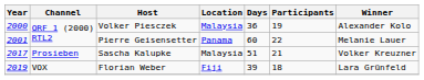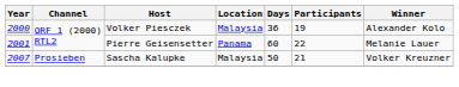Sascha Kalupke | Year: 2017 -> 2007
Sascha Kalupke | Days: 51 -> 50
- row: 2019 | VOX | Florian Weber | Fiji | 39 | 18 | Lara Grünfeld
